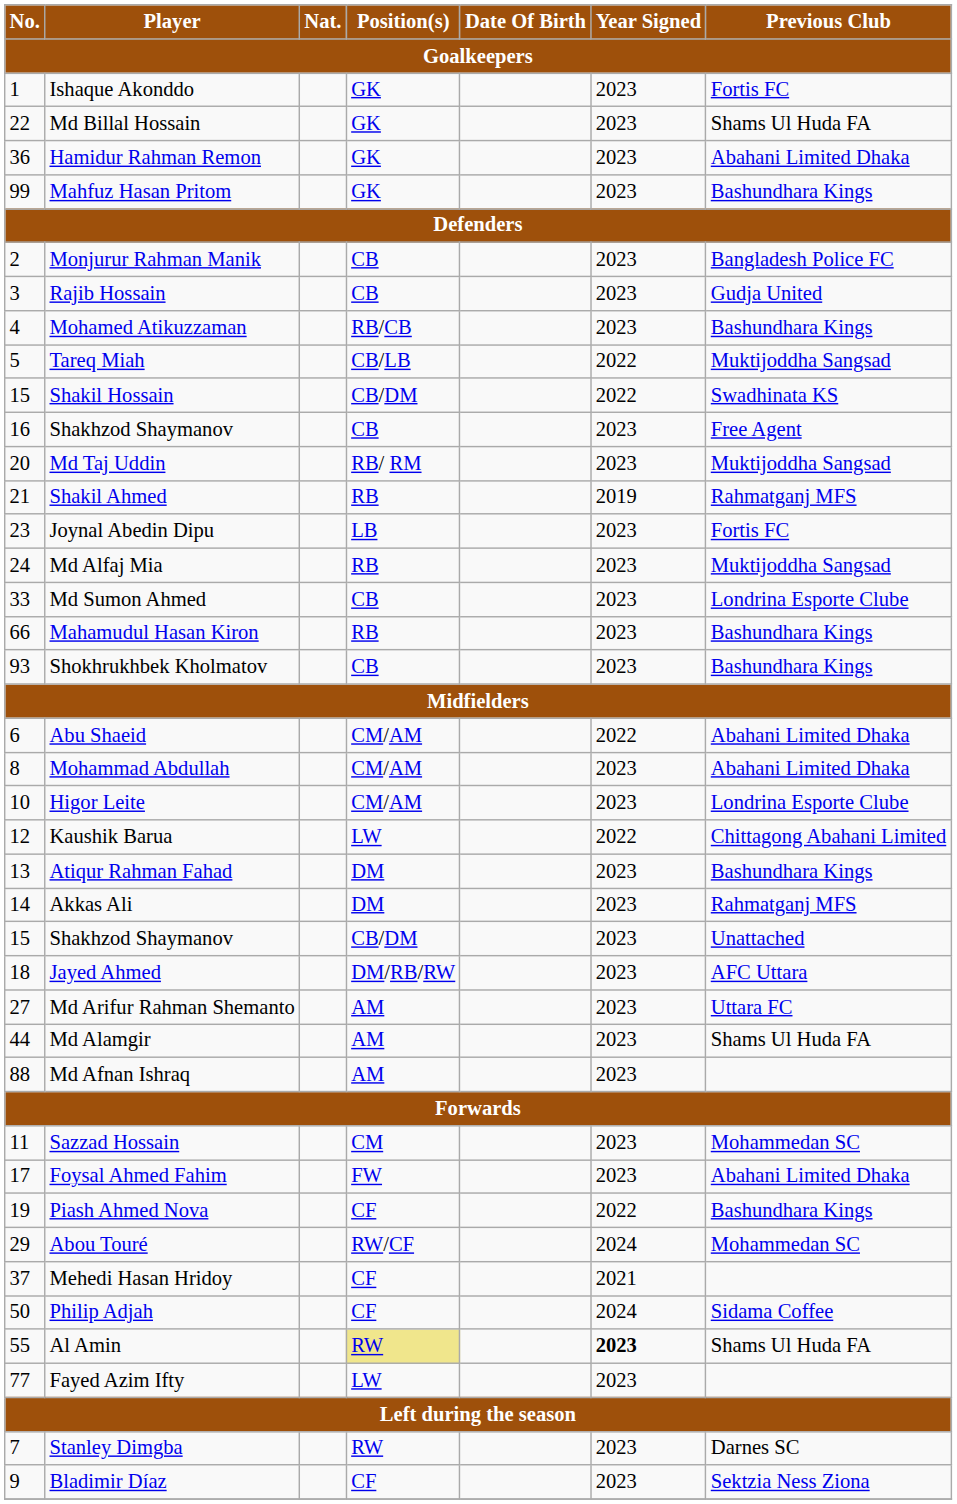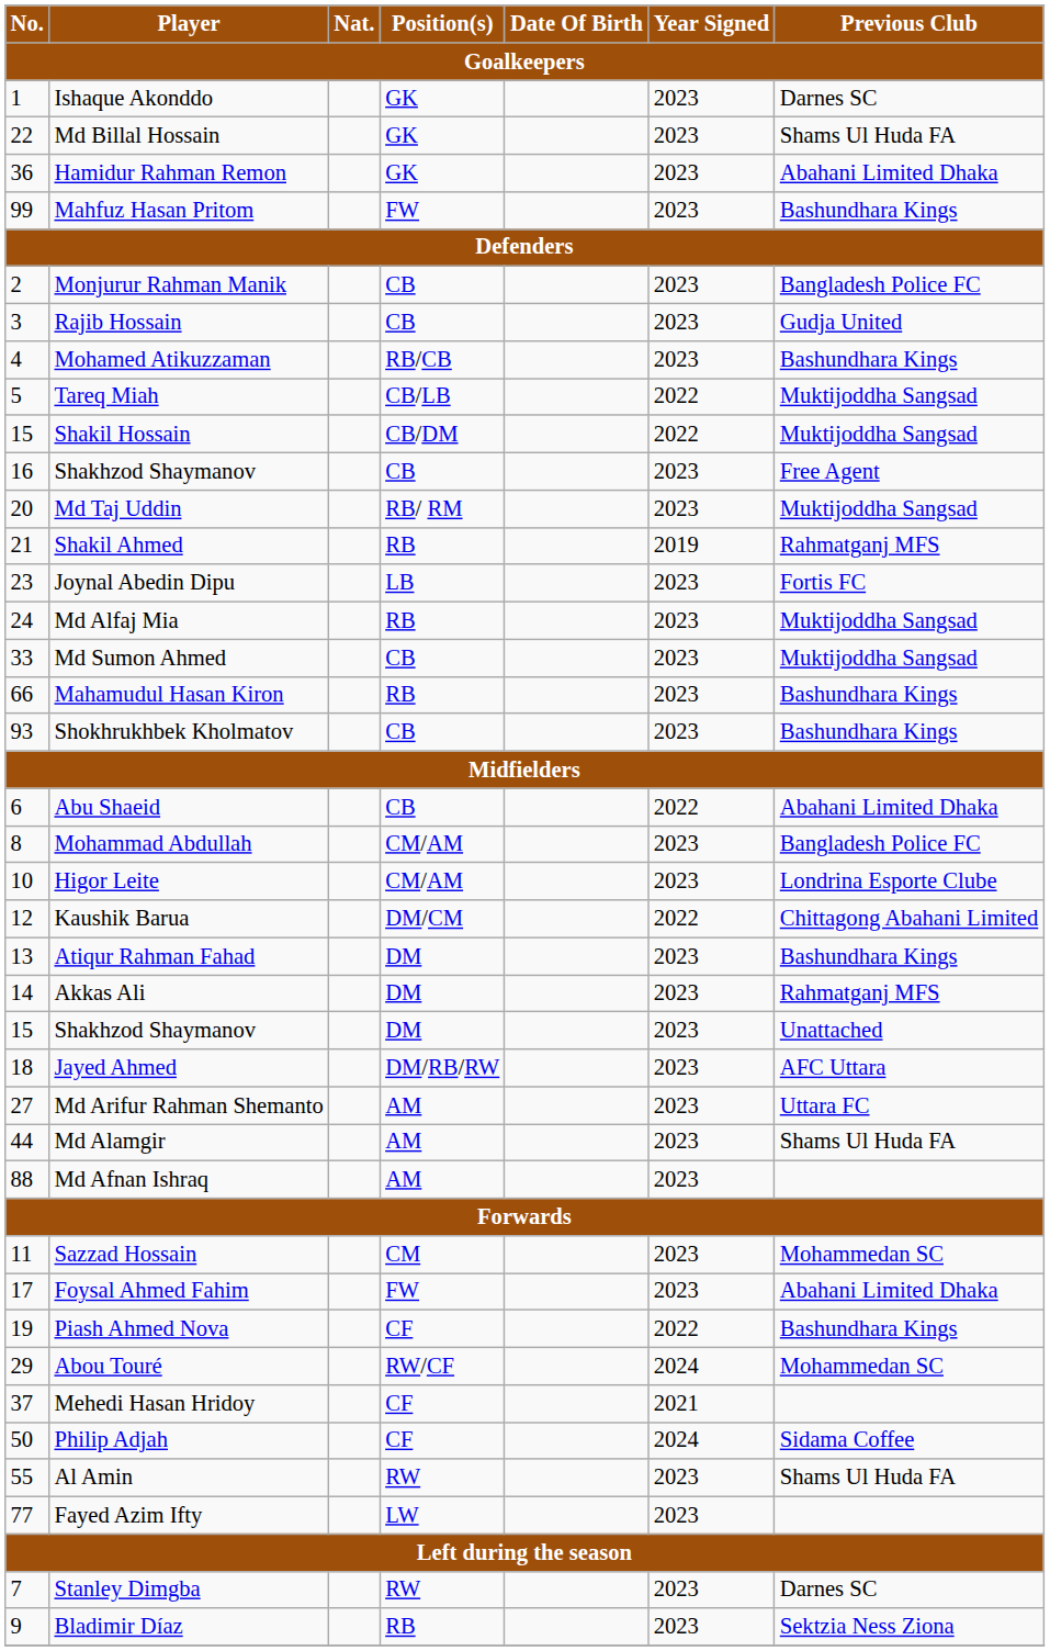Ishaque Akonddo | Previous Club / Goalkeepers: Fortis FC -> Darnes SC
Mahfuz Hasan Pritom | Position(s) / Goalkeepers: GK -> FW
Shakil Hossain | Previous Club / Goalkeepers: Swadhinata KS -> Muktijoddha Sangsad
Md Sumon Ahmed | Previous Club / Goalkeepers: Londrina Esporte Clube -> Muktijoddha Sangsad
Abu Shaeid | Position(s) / Goalkeepers: CM/AM -> CB
Mohammad Abdullah | Previous Club / Goalkeepers: Abahani Limited Dhaka -> Bangladesh Police FC
Kaushik Barua | Position(s) / Goalkeepers: LW -> DM/CM
15 / Shakhzod Shaymanov | Position(s) / Goalkeepers: CB/DM -> DM
Al Amin | Position(s) / Goalkeepers: khaki background -> no background
Al Amin | Year Signed / Goalkeepers: bold -> normal
Bladimir Díaz | Position(s) / Goalkeepers: CF -> RB
